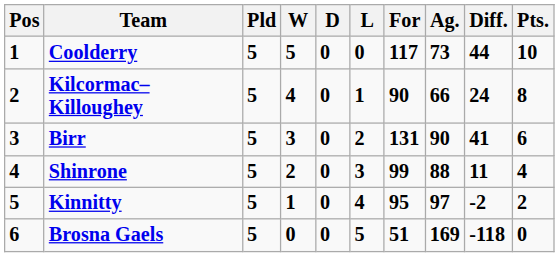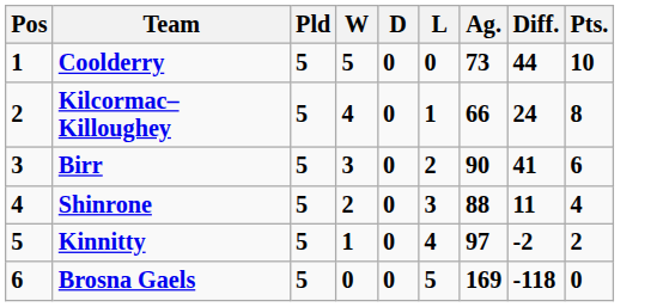- column: For | 117 | 90 | 131 | 99 | 95 | 51
